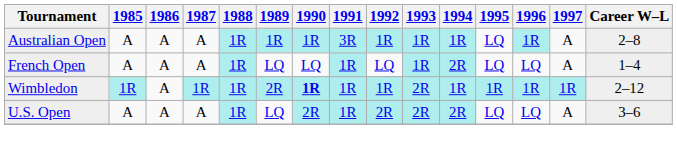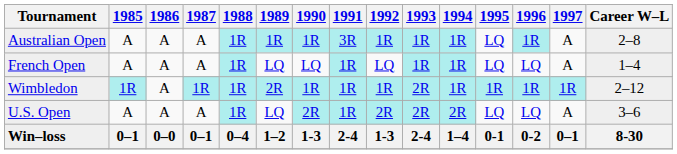French Open | 1994: 2R -> 1R
Wimbledon | 1990: bold -> normal
+ row: Win–loss | 0–1 | 0–0 | 0–1 | 0–4 | 1–2 | 1-3 | 2-4 | 1-3 | 2-4 | 1–4 | 0-1 | 0-2 | 0–1 | 8-30
